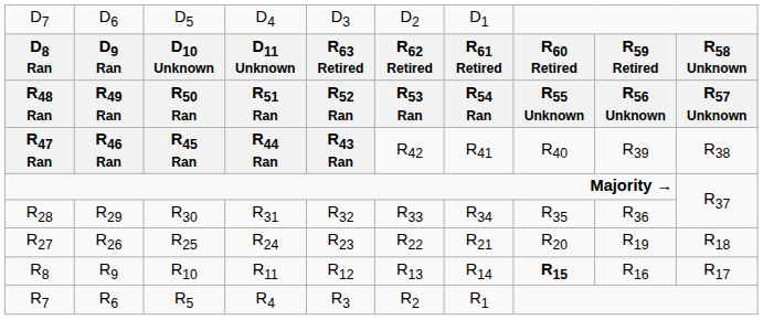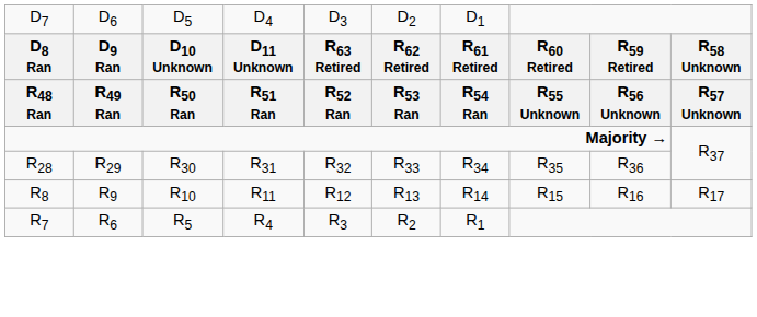- row: R47 Ran | R46 Ran | R45 Ran | R44 Ran | R43 Ran | R42 | R41 | R40 | R39 | R38
- row: R27 | R26 | R25 | R24 | R23 | R22 | R21 | R20 | R19 | R18
R8 | column 8: bold -> normal
